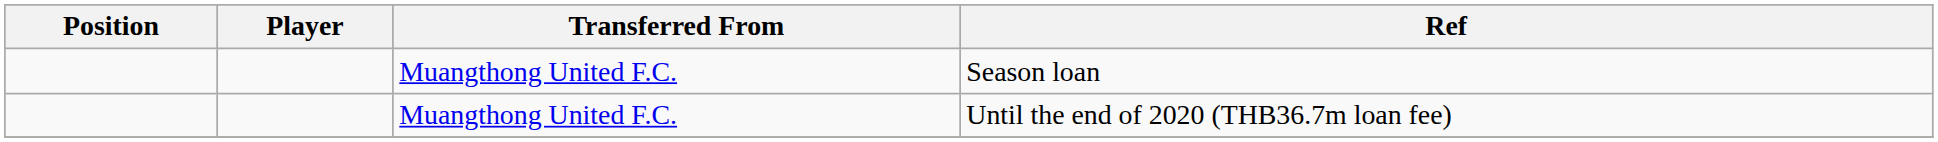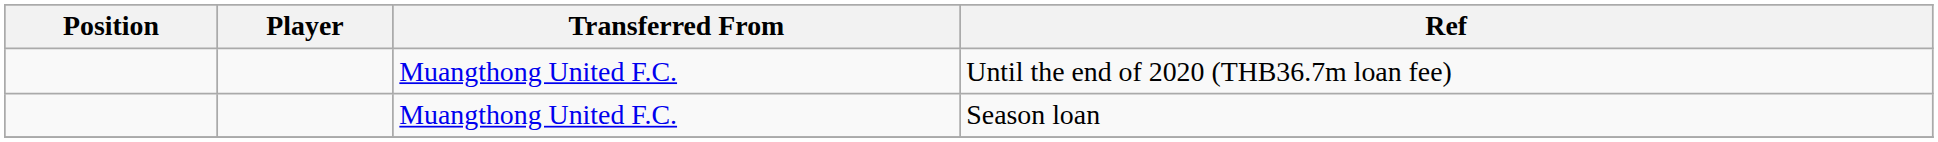rows swapped: Season loan <-> Until the end of 2020 (THB36.7m loan fee)
